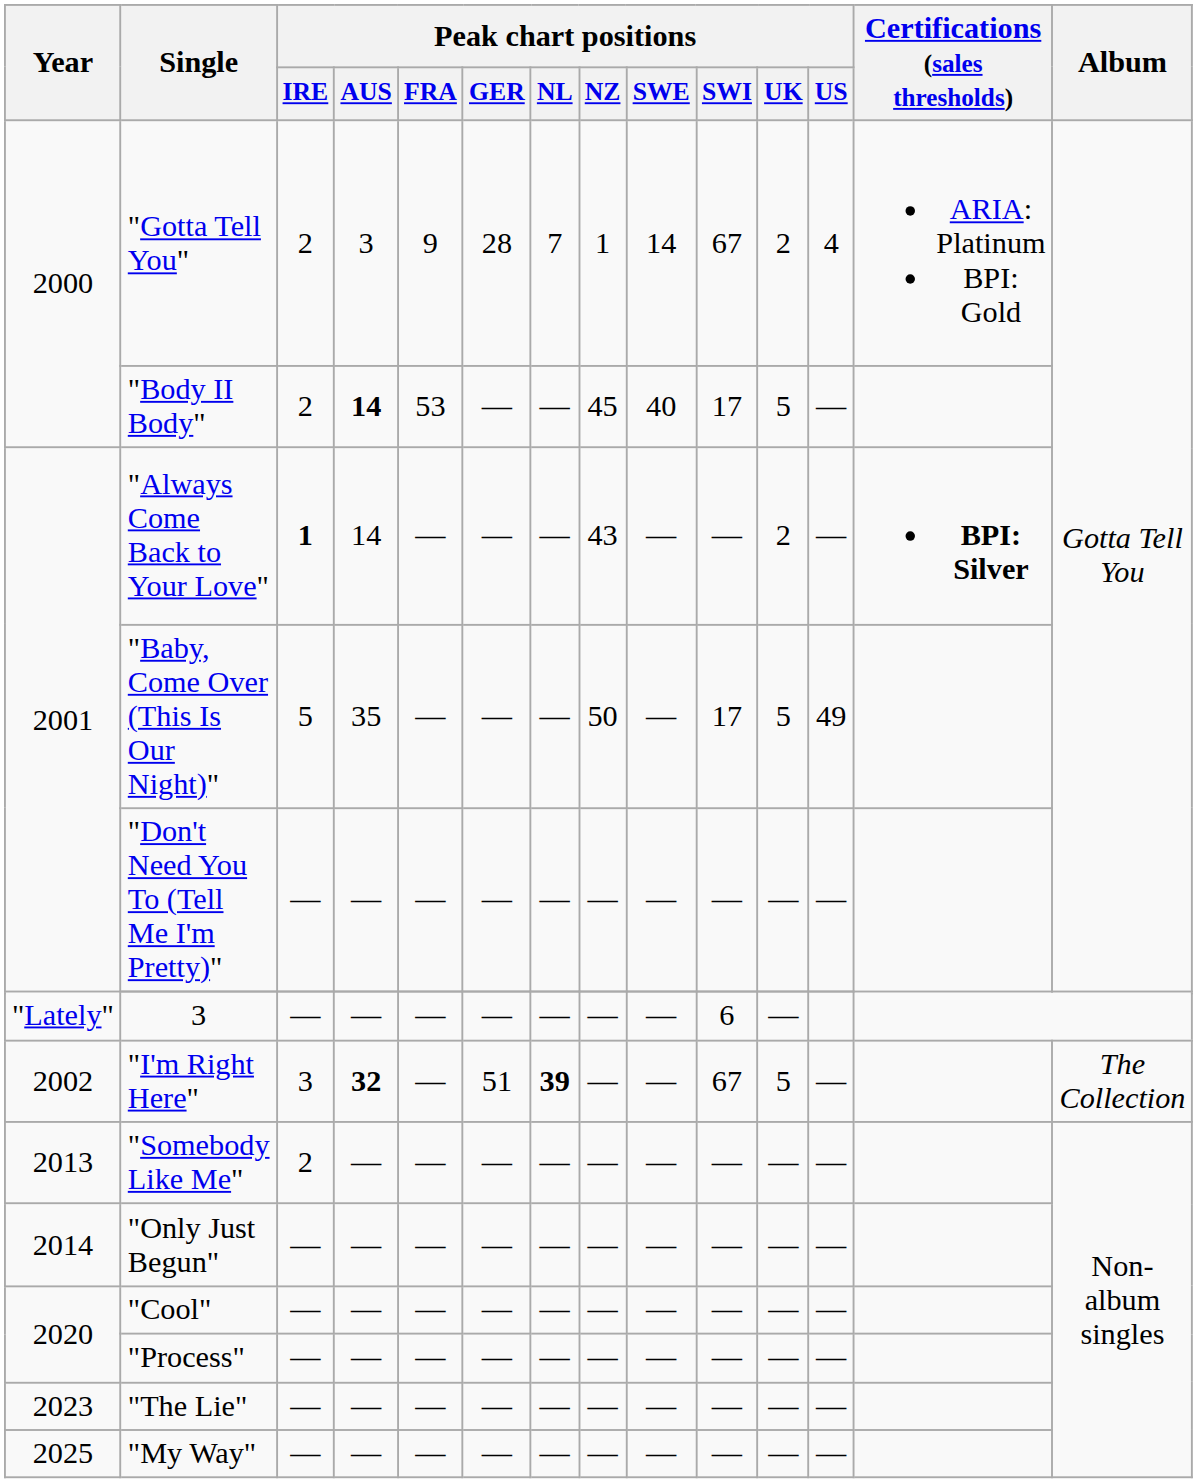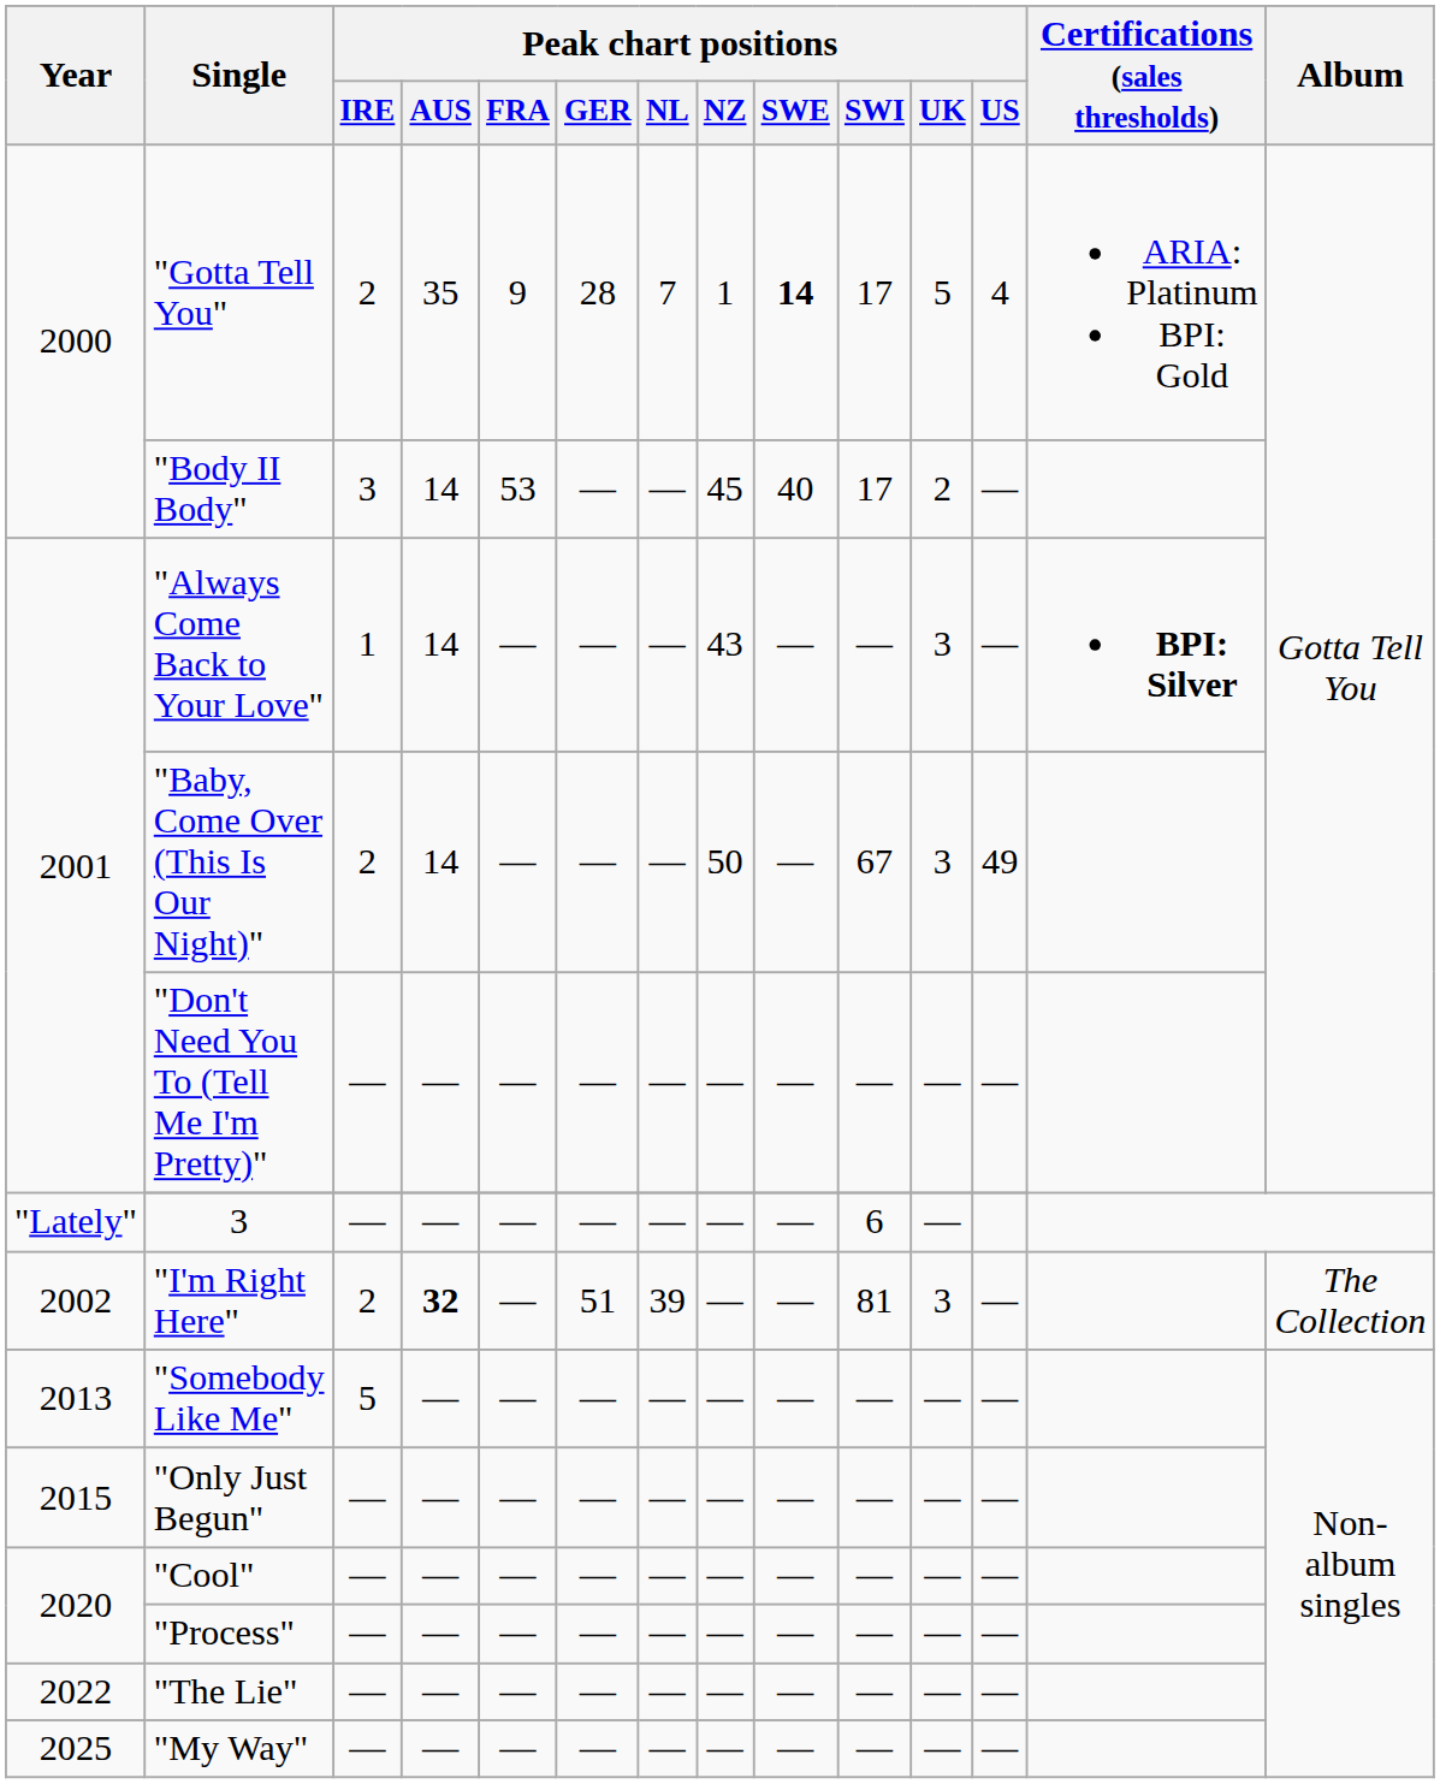"Gotta Tell You" | Peak chart positions / AUS: 3 -> 35
"Gotta Tell You" | Peak chart positions / SWE: normal -> bold
"Gotta Tell You" | Peak chart positions / SWI: 67 -> 17
"Gotta Tell You" | Peak chart positions / UK: 2 -> 5
"Body II Body" | Peak chart positions / IRE: 2 -> 3
"Body II Body" | Peak chart positions / AUS: bold -> normal
"Body II Body" | Peak chart positions / UK: 5 -> 2
"Always Come Back to Your Love" | Peak chart positions / IRE: bold -> normal
"Always Come Back to Your Love" | Peak chart positions / UK: 2 -> 3
"Baby, Come Over (This Is Our Night)" | Peak chart positions / IRE: 5 -> 2
"Baby, Come Over (This Is Our Night)" | Peak chart positions / AUS: 35 -> 14
"Baby, Come Over (This Is Our Night)" | Peak chart positions / SWI: 17 -> 67
"Baby, Come Over (This Is Our Night)" | Peak chart positions / UK: 5 -> 3
"I'm Right Here" | Peak chart positions / IRE: 3 -> 2
"I'm Right Here" | Peak chart positions / NL: bold -> normal
"I'm Right Here" | Peak chart positions / SWI: 67 -> 81
"I'm Right Here" | Peak chart positions / UK: 5 -> 3
"Somebody Like Me" | Peak chart positions / IRE: 2 -> 5
"Only Just Begun" | Year: 2014 -> 2015
"The Lie" | Year: 2023 -> 2022
